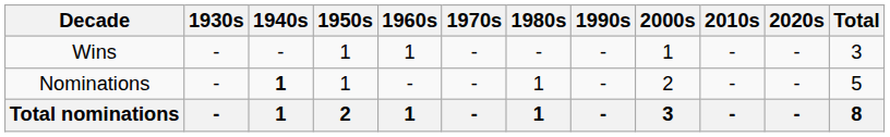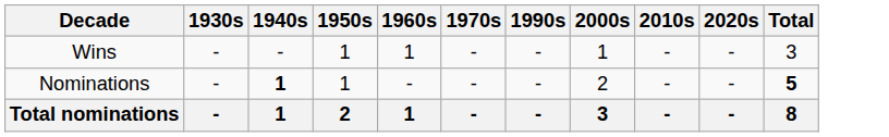- column: 1980s | - | 1 | 1
Nominations | Total: normal -> bold
